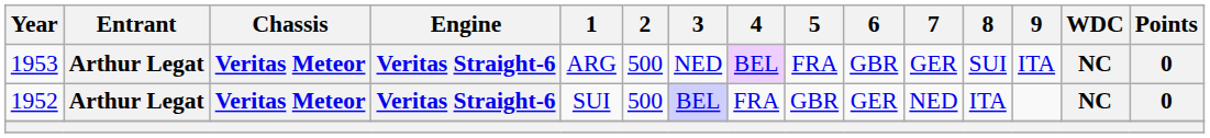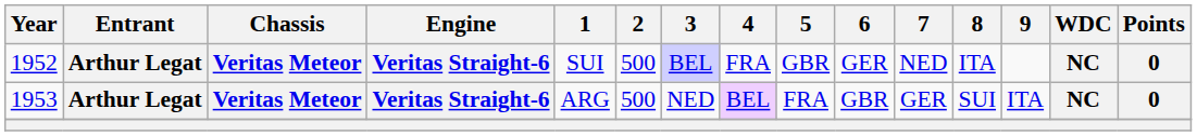rows swapped: 1952 <-> 1953
